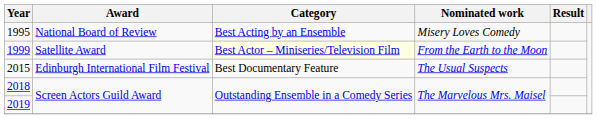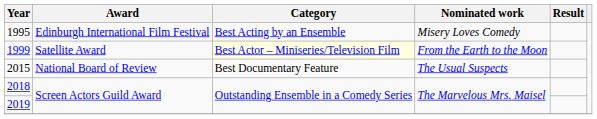1995 | Award: National Board of Review -> Edinburgh International Film Festival
2015 | Award: Edinburgh International Film Festival -> National Board of Review
